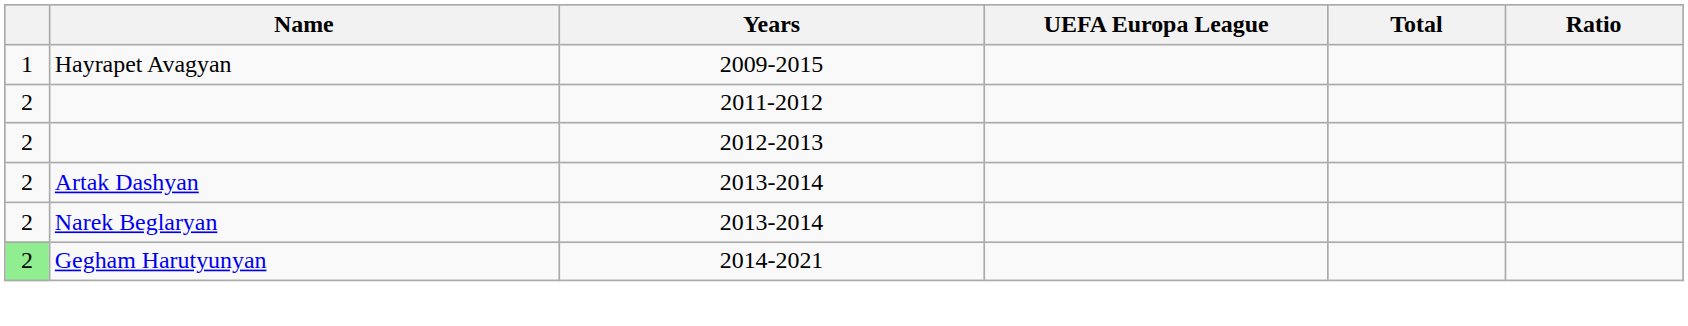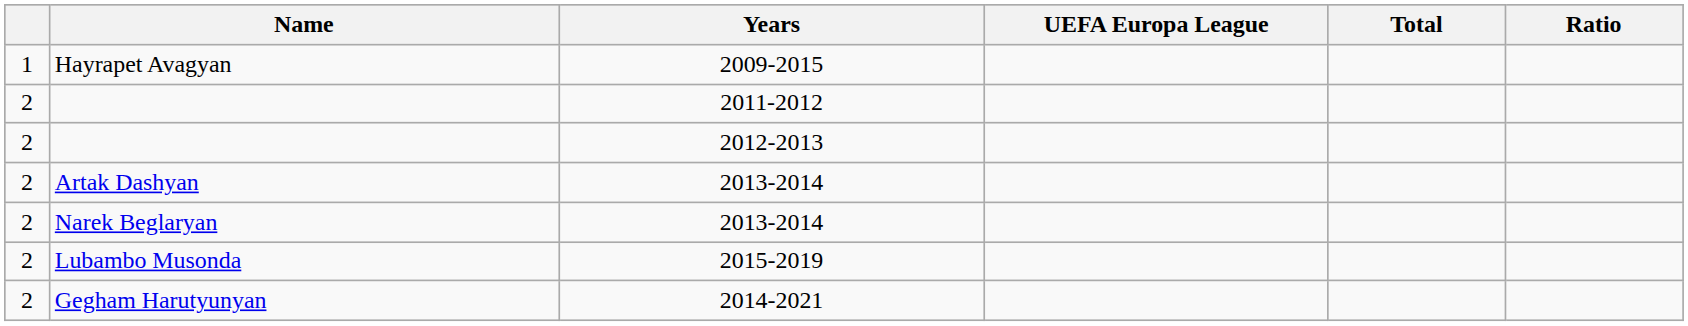+ row: 2 | Lubambo Musonda | 2015-2019
Gegham Harutyunyan | column 1: lightgreen background -> no background
